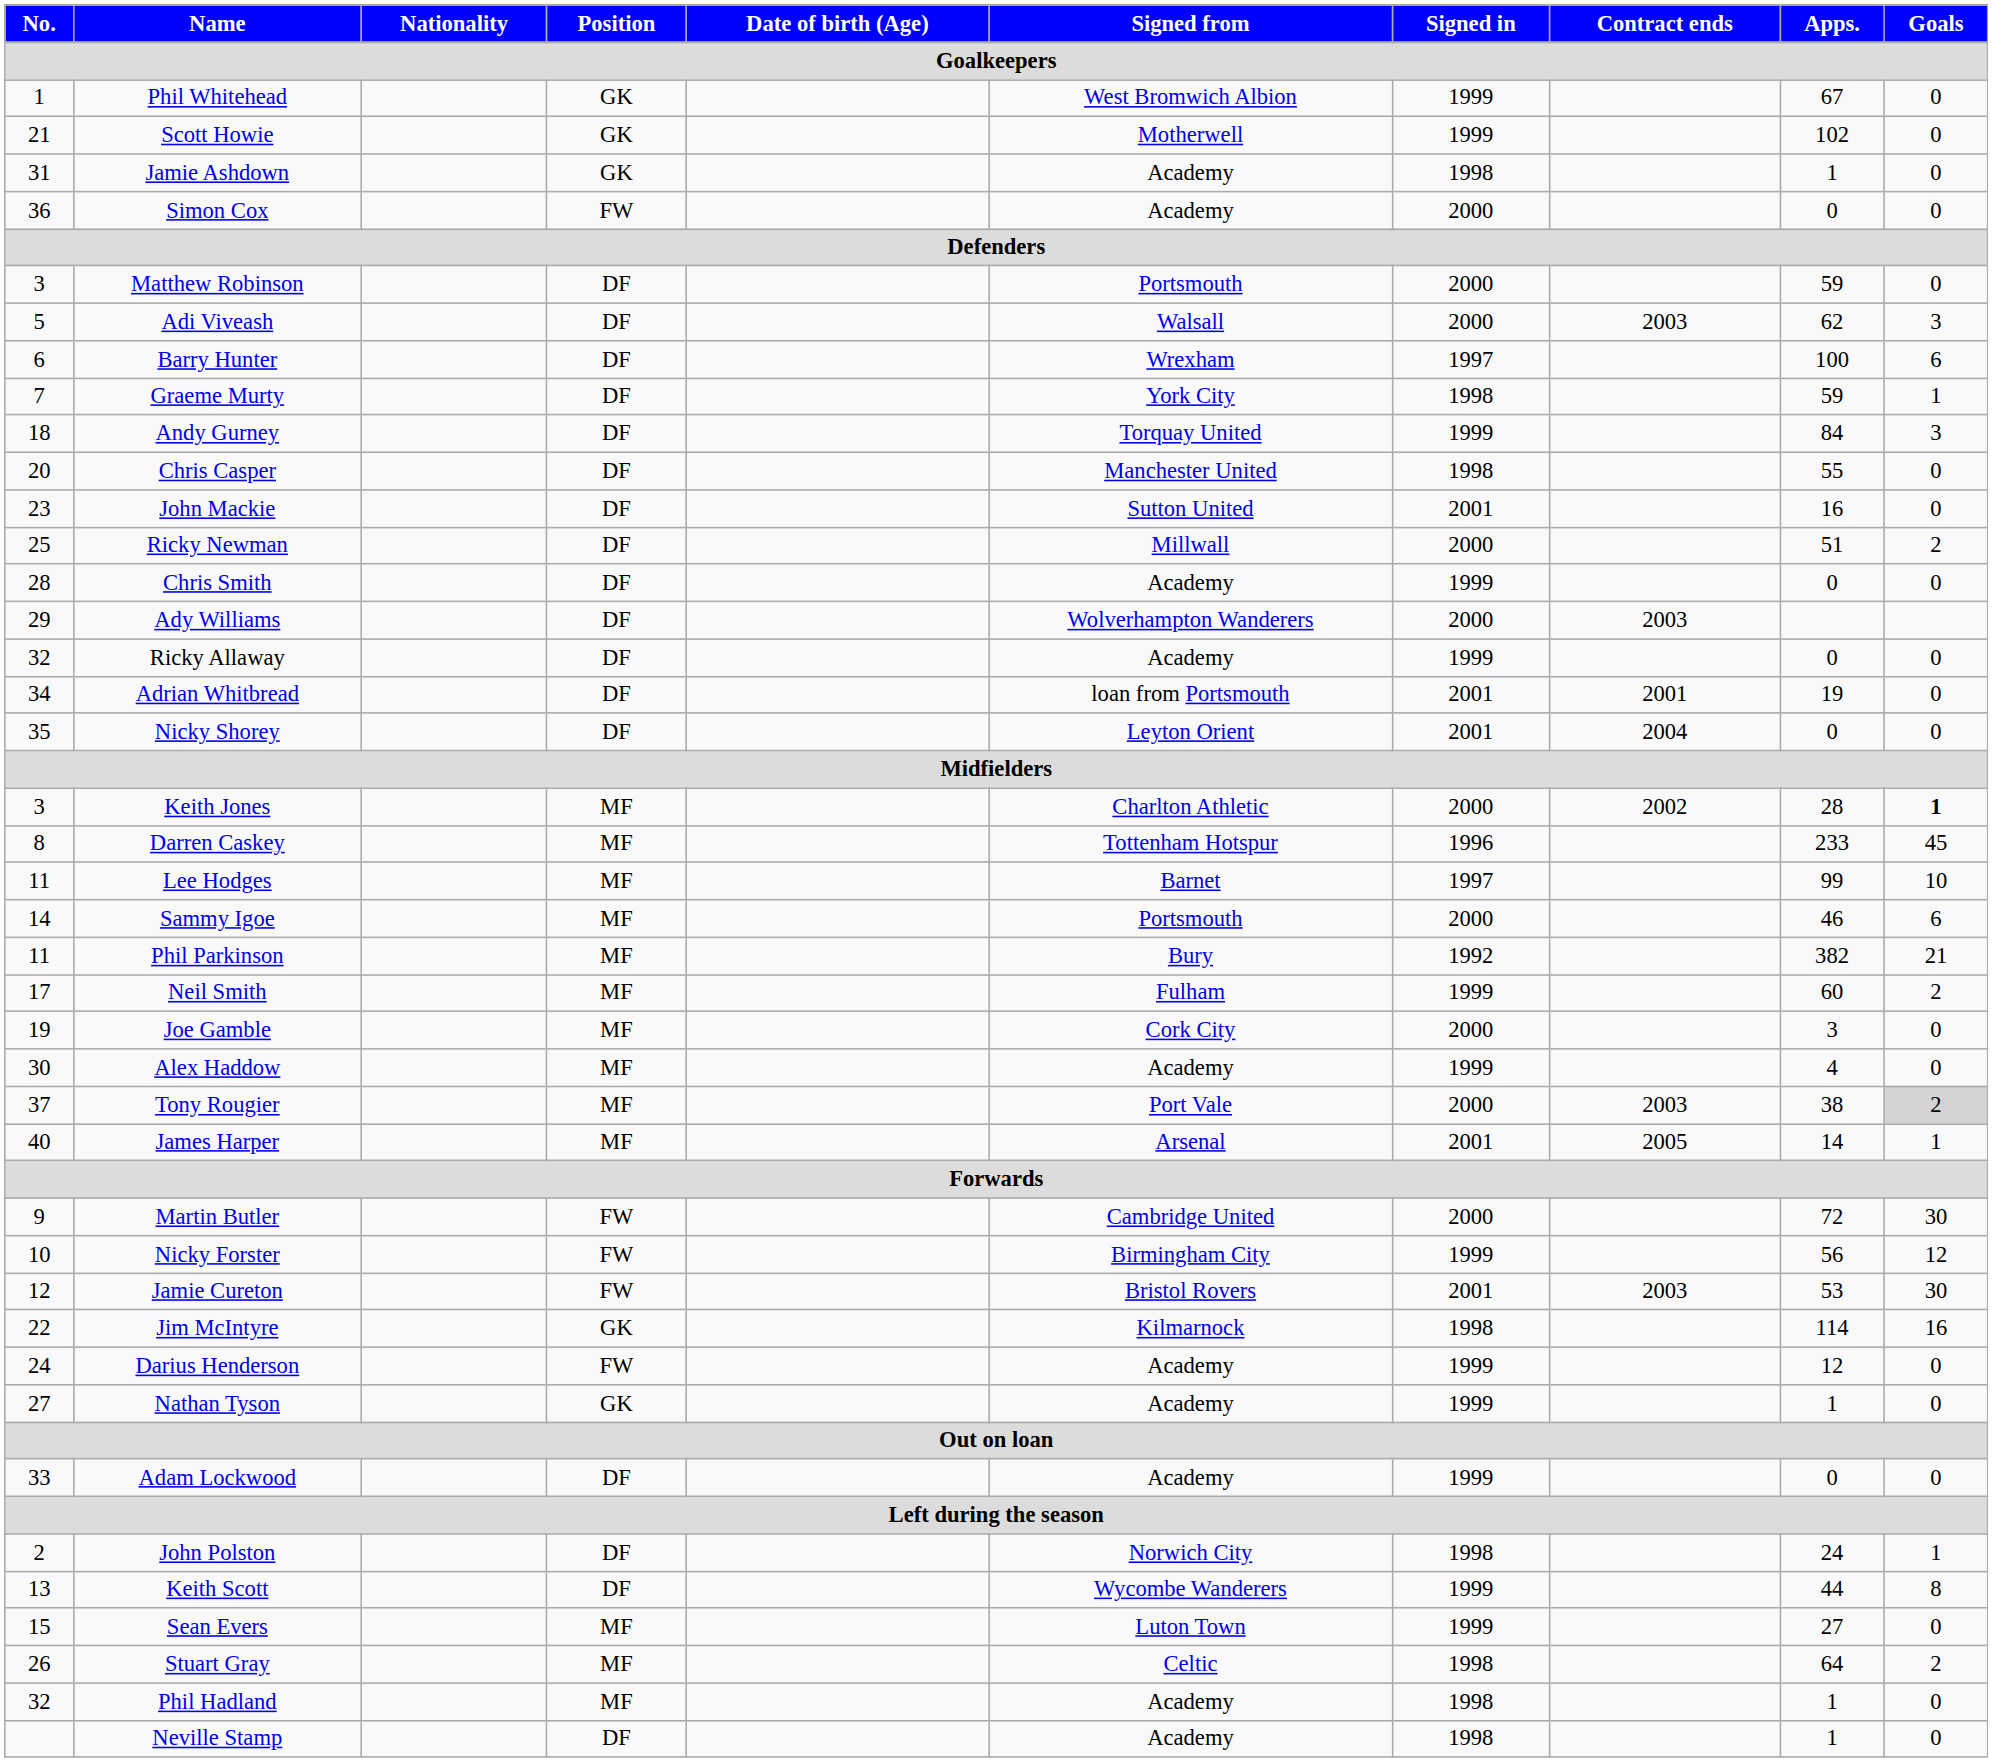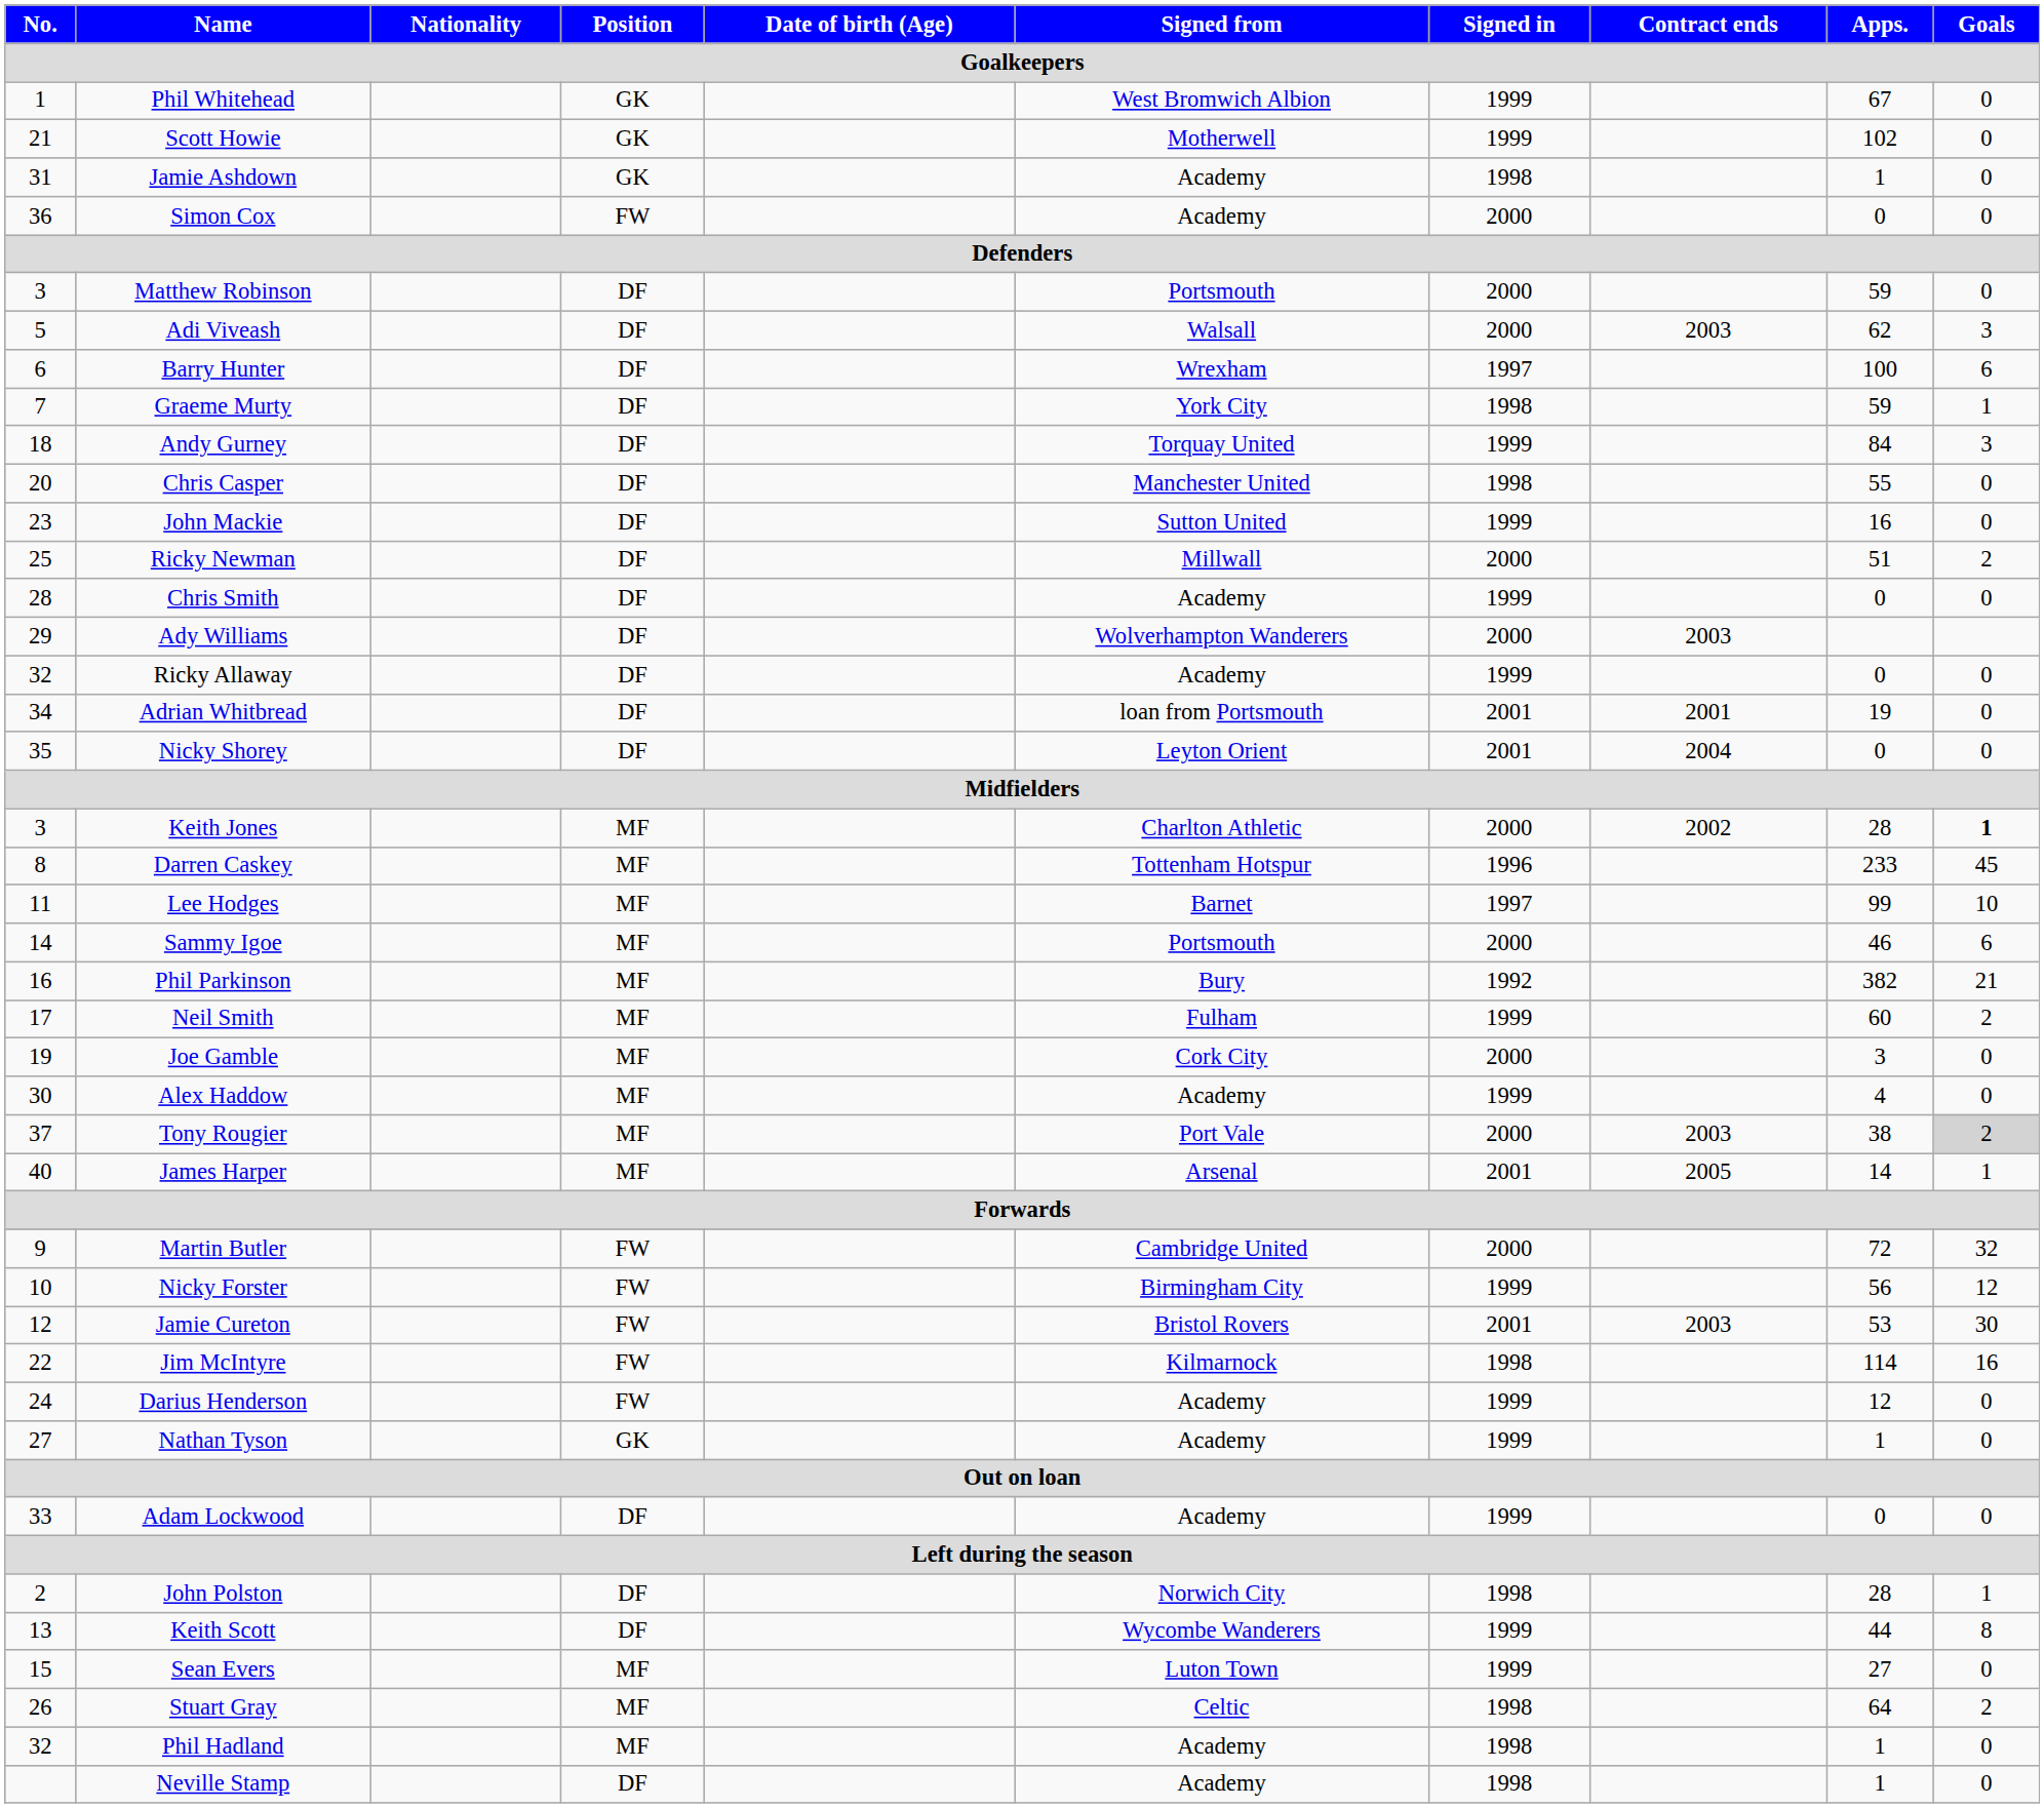John Mackie | Signed in: 2001 -> 1999
Phil Parkinson | No.: 11 -> 16
Martin Butler | Goals: 30 -> 32
Jim McIntyre | Position: GK -> FW
John Polston | Apps.: 24 -> 28
